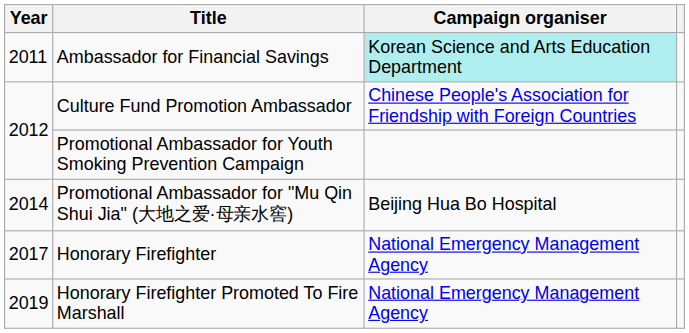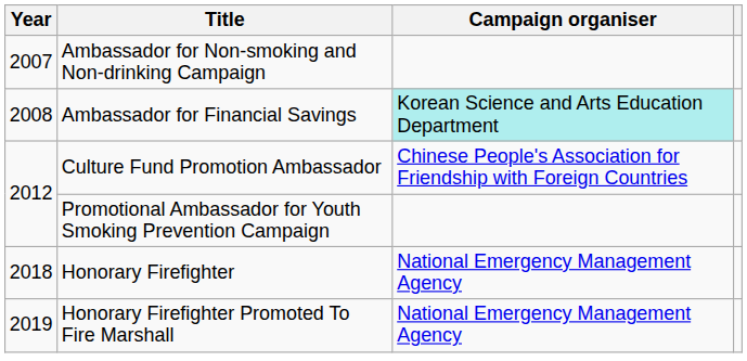+ row: 2007 | Ambassador for Non-smoking and Non-drinking Campaign
Ambassador for Financial Savings | Year: 2011 -> 2008
- row: 2014 | Promotional Ambassador for "Mu Qin Shui Jia" (大地之爱·母亲水窖) | Beijing Hua Bo Hospital
Honorary Firefighter | Year: 2017 -> 2018
